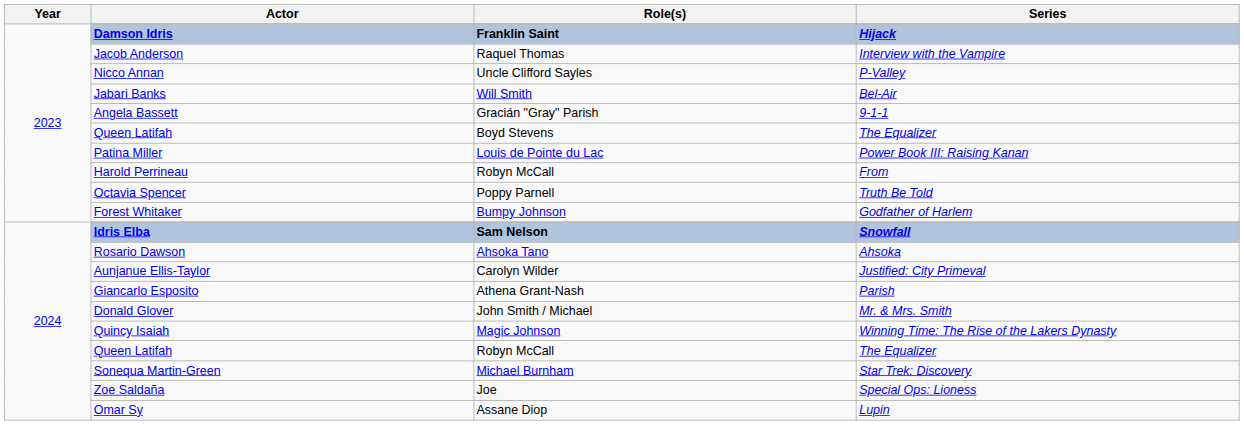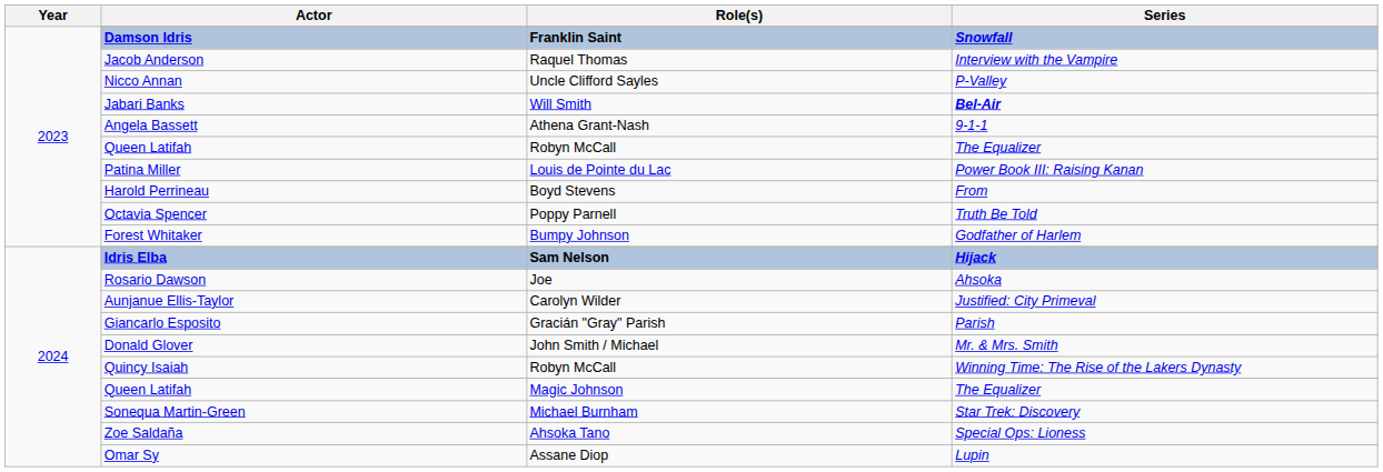Damson Idris | Series: Hijack -> Snowfall
Jabari Banks | Series: normal -> bold
Angela Bassett | Role(s): Gracián "Gray" Parish -> Athena Grant-Nash
2023 / Queen Latifah | Role(s): Boyd Stevens -> Robyn McCall
Harold Perrineau | Role(s): Robyn McCall -> Boyd Stevens
Idris Elba | Series: Snowfall -> Hijack
Rosario Dawson | Role(s): Ahsoka Tano -> Joe
Giancarlo Esposito | Role(s): Athena Grant-Nash -> Gracián "Gray" Parish
Quincy Isaiah | Role(s): Magic Johnson -> Robyn McCall
2024 / Queen Latifah | Role(s): Robyn McCall -> Magic Johnson
Zoe Saldaña | Role(s): Joe -> Ahsoka Tano
